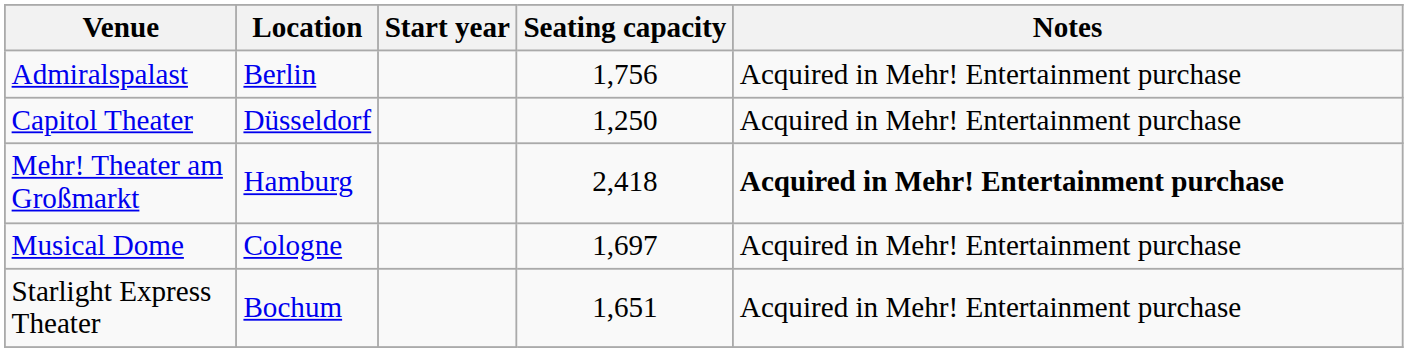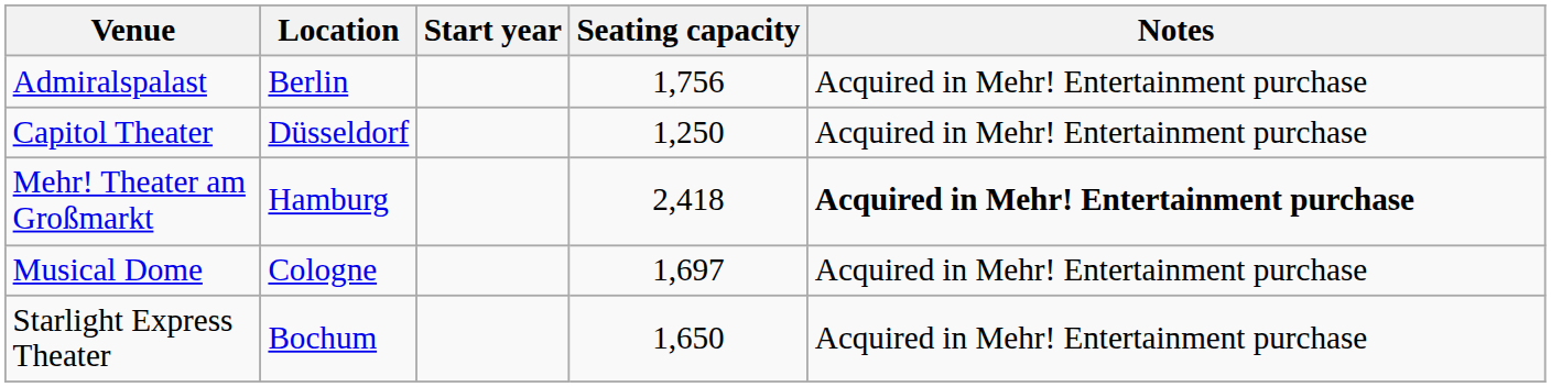Starlight Express Theater | Seating capacity: 1,651 -> 1,650
